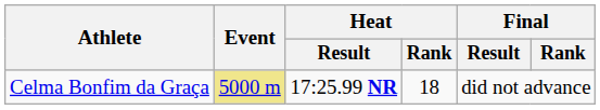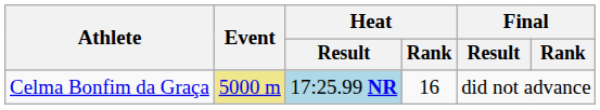Celma Bonfim da Graça | Heat / Result: no background -> lightblue background
Celma Bonfim da Graça | Heat / Rank: 18 -> 16
